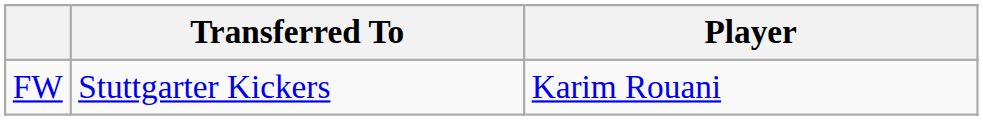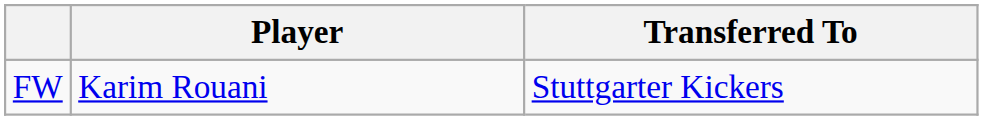columns swapped: Player <-> Transferred To
